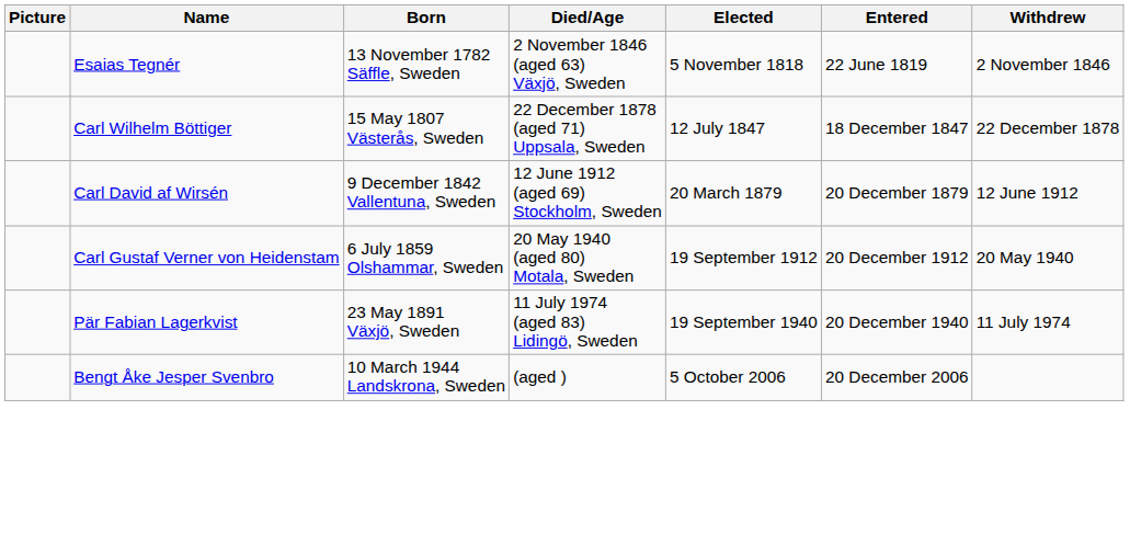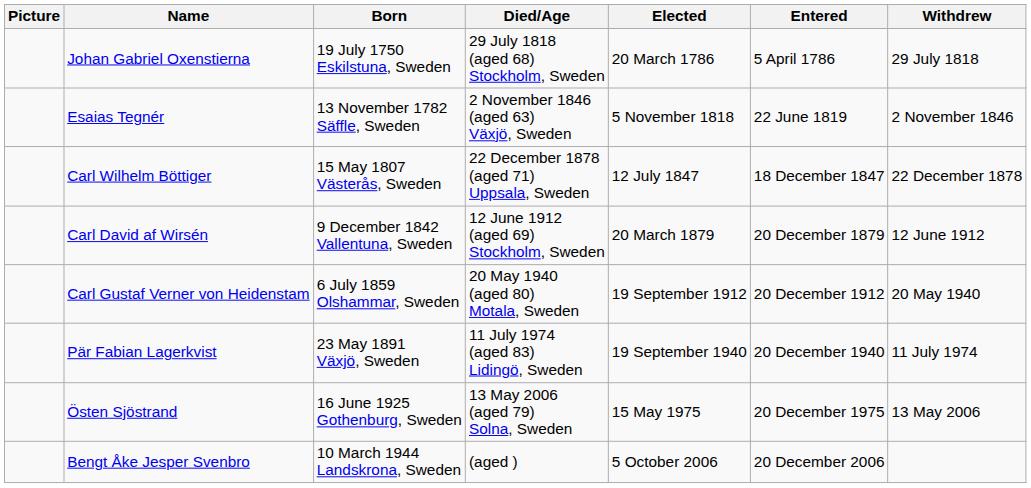+ row: Johan Gabriel Oxenstierna | 19 July 1750 Eskilstuna, Sweden | 29 July 1818 (aged 68) Stockholm, Sweden | 20 March 1786 | 5 April 1786 | 29 July 1818
+ row: Östen Sjöstrand | 16 June 1925 Gothenburg, Sweden | 13 May 2006 (aged 79) Solna, Sweden | 15 May 1975 | 20 December 1975 | 13 May 2006
